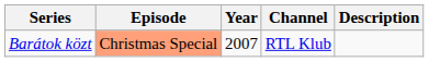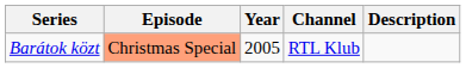Barátok közt | Year: 2007 -> 2005
